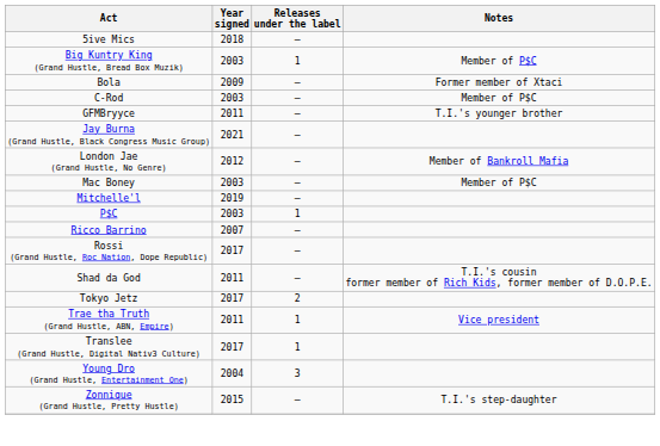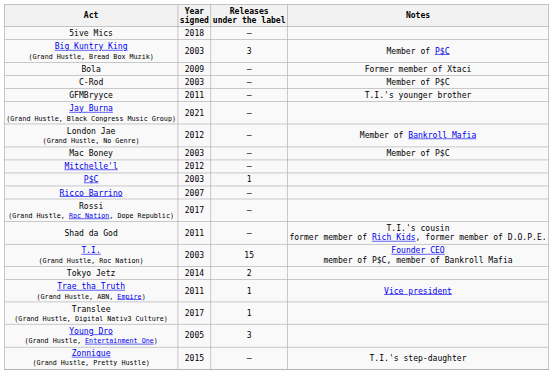Big Kuntry King (Grand Hustle, Bread Box Muzik) | Releases under the label: 1 -> 3
Mitchelle'l | Year signed: 2019 -> 2012
+ row: T.I. (Grand Hustle, Roc Nation) | 2003 | 15 | Founder CEO member of P$C, member of Bankroll Mafia
Tokyo Jetz | Year signed: 2017 -> 2014
Young Dro (Grand Hustle, Entertainment One) | Year signed: 2004 -> 2005
